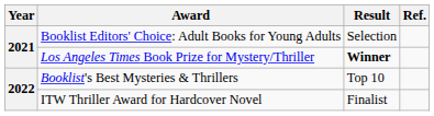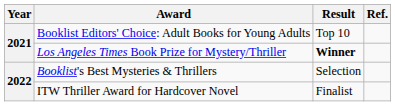Booklist Editors' Choice: Adult Books for Young Adults | Result: Selection -> Top 10
Booklist's Best Mysteries & Thrillers | Result: Top 10 -> Selection
